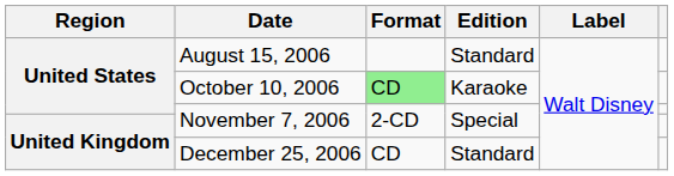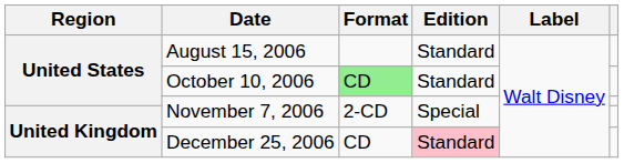October 10, 2006 | Edition: Karaoke -> Standard
December 25, 2006 | Edition: no background -> pink background
